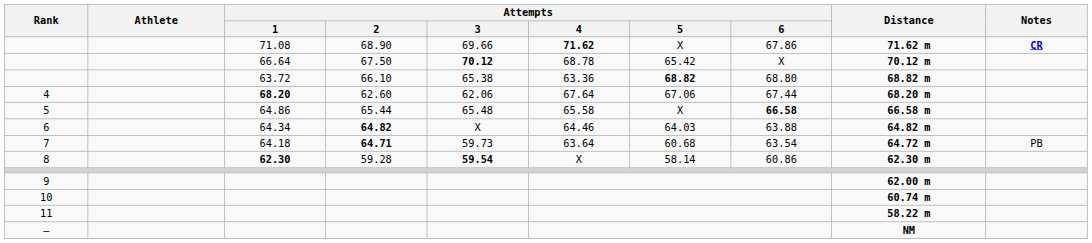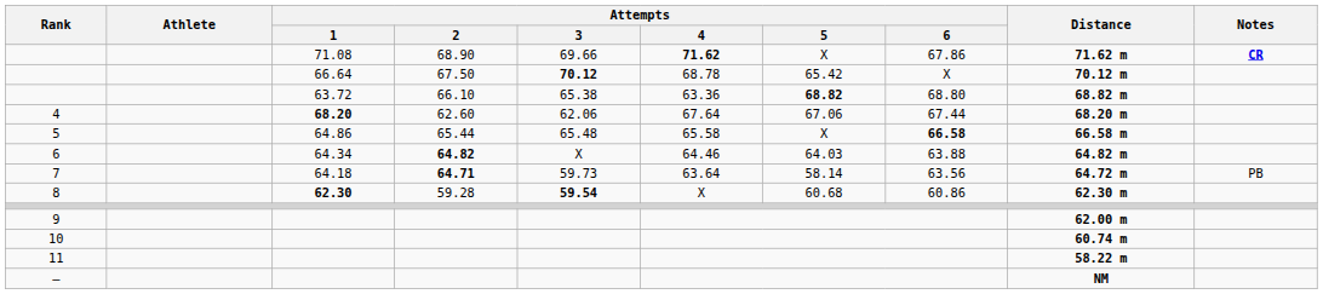7 | Attempts / 5: 60.68 -> 58.14
7 | Attempts / 6: 63.54 -> 63.56
8 | Attempts / 5: 58.14 -> 60.68
